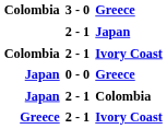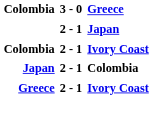- row: Japan | 0 - 0 | Greece
